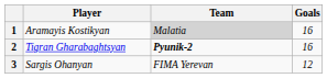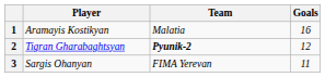1 | Team: lightgrey background -> no background
2 | Goals: 16 -> 12
3 | Goals: 12 -> 11
